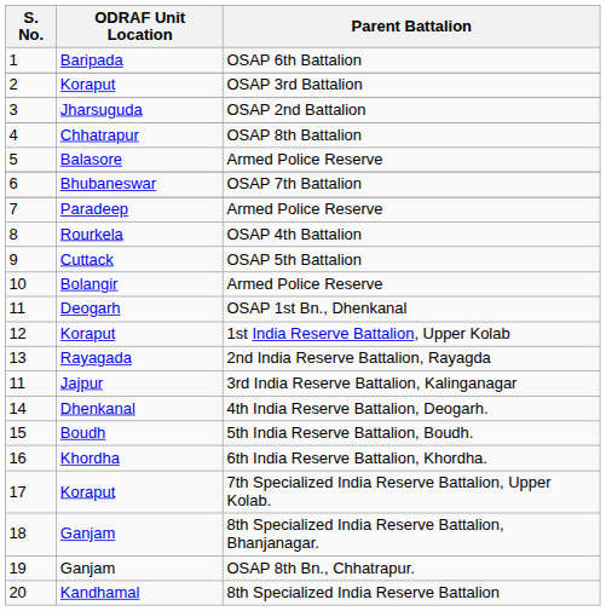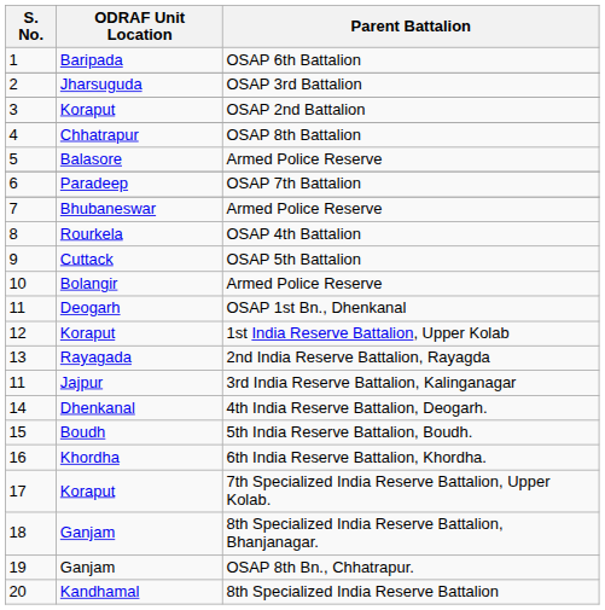OSAP 3rd Battalion | ODRAF Unit Location: Koraput -> Jharsuguda
OSAP 2nd Battalion | ODRAF Unit Location: Jharsuguda -> Koraput
OSAP 7th Battalion | ODRAF Unit Location: Bhubaneswar -> Paradeep
7 / Armed Police Reserve | ODRAF Unit Location: Paradeep -> Bhubaneswar
